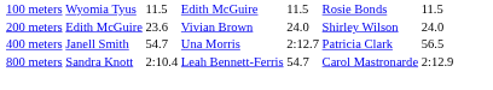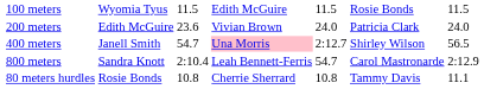200 meters | column 6: Shirley Wilson -> Patricia Clark
400 meters | column 4: no background -> pink background
400 meters | column 6: Patricia Clark -> Shirley Wilson
+ row: 80 meters hurdles | Rosie Bonds | 10.8 | Cherrie Sherrard | 10.8 | Tammy Davis | 11.1
